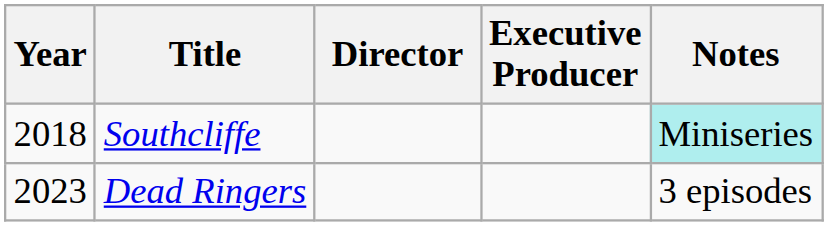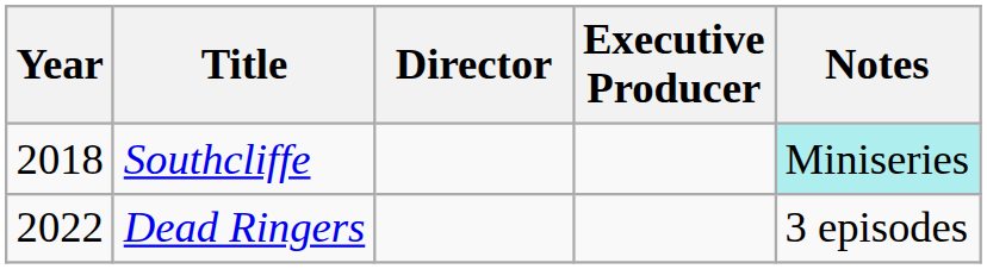Dead Ringers | Year: 2023 -> 2022
